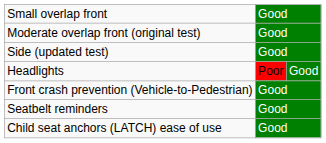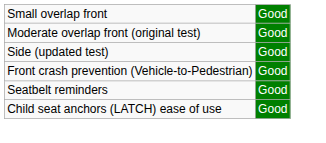- row: Headlights | Poor | Good
